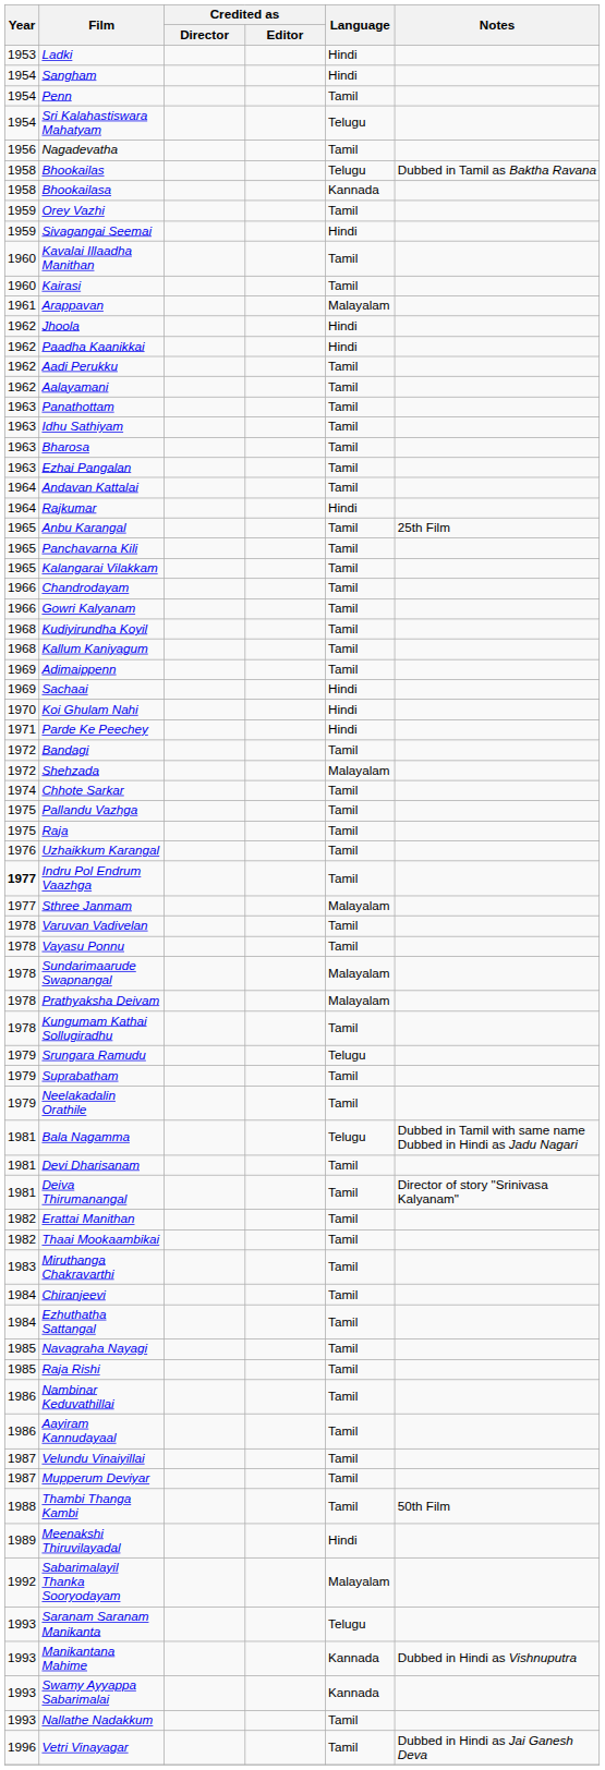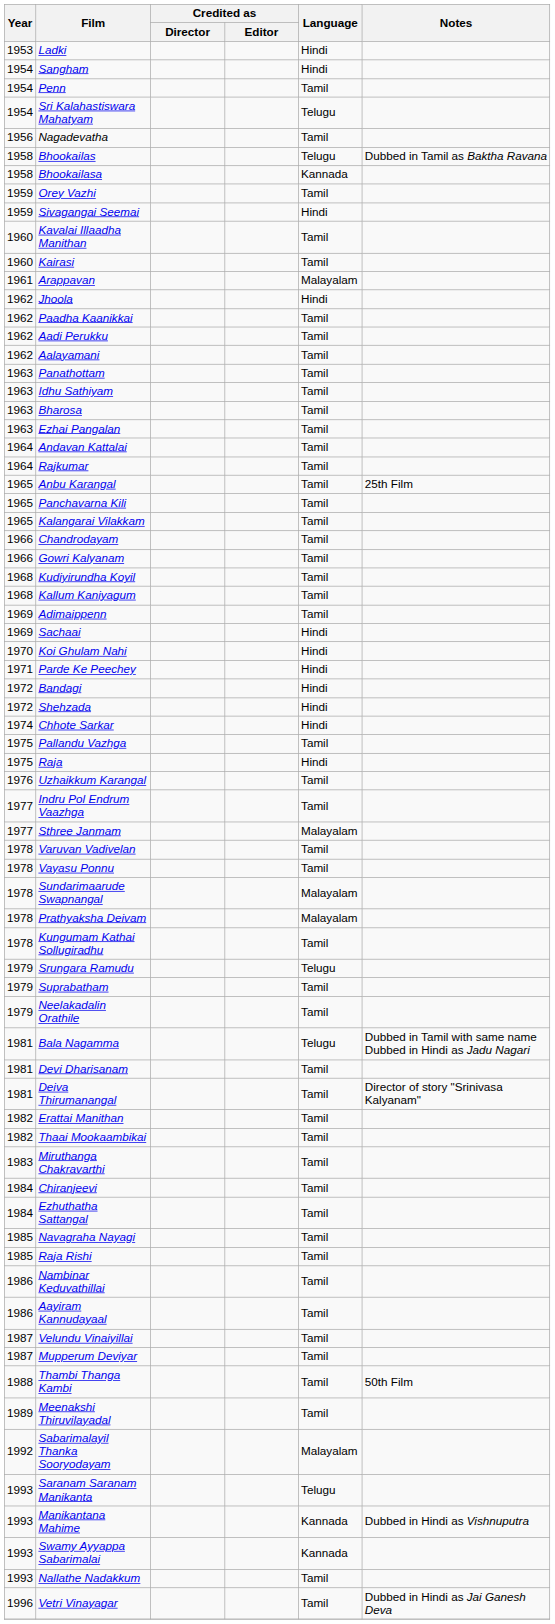Paadha Kaanikkai | Language: Hindi -> Tamil
Rajkumar | Language: Hindi -> Tamil
Bandagi | Language: Tamil -> Hindi
Shehzada | Language: Malayalam -> Hindi
Chhote Sarkar | Language: Tamil -> Hindi
Raja | Language: Tamil -> Hindi
Indru Pol Endrum Vaazhga | Year: bold -> normal
Meenakshi Thiruvilayadal | Language: Hindi -> Tamil
